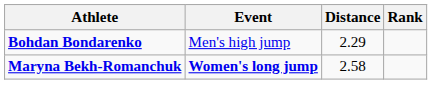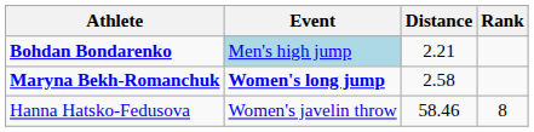Bohdan Bondarenko | Event: no background -> lightblue background
Bohdan Bondarenko | Distance: 2.29 -> 2.21
+ row: Hanna Hatsko-Fedusova | Women's javelin throw | 58.46 | 8
